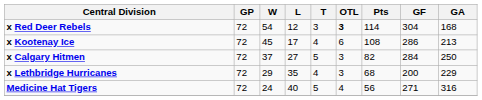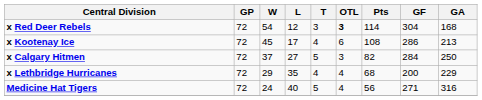x Lethbridge Hurricanes | OTL: 3 -> 4
